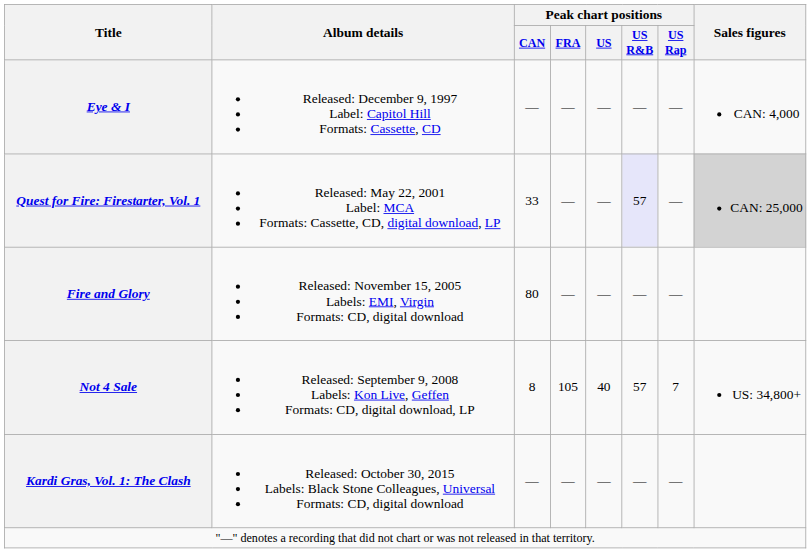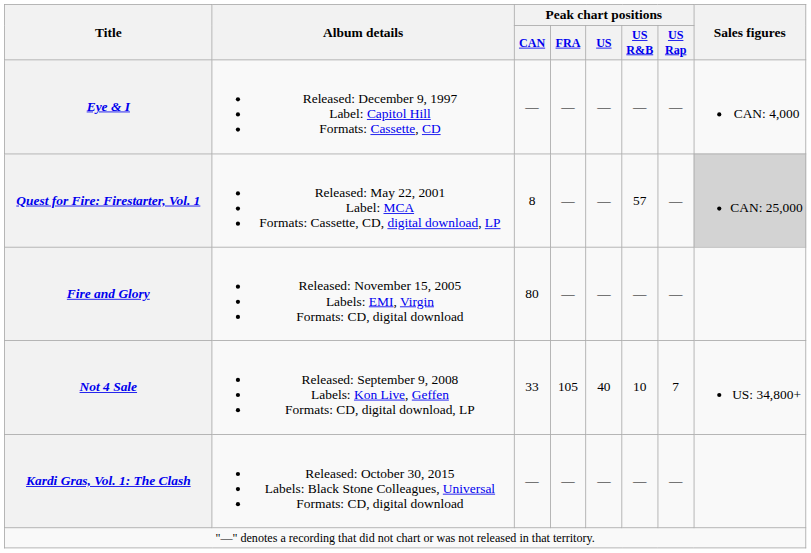Quest for Fire: Firestarter, Vol. 1 | Peak chart positions / CAN: 33 -> 8
Quest for Fire: Firestarter, Vol. 1 | Peak chart positions / US R&B: lavender background -> no background
Not 4 Sale | Peak chart positions / CAN: 8 -> 33
Not 4 Sale | Peak chart positions / US R&B: 57 -> 10
